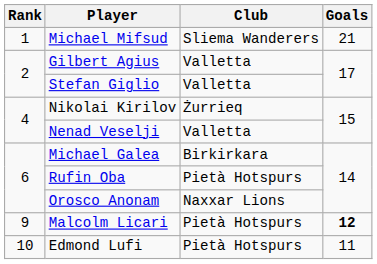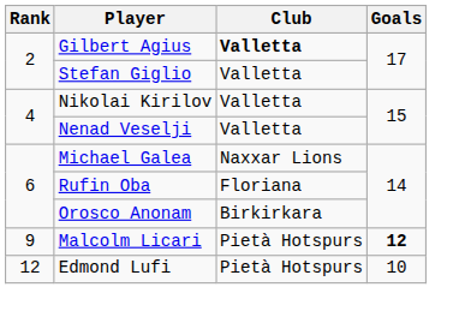- row: 1 | Michael Mifsud | Sliema Wanderers | 21
Gilbert Agius | Club: normal -> bold
Nikolai Kirilov | Club: Żurrieq -> Valletta
Michael Galea | Club: Birkirkara -> Naxxar Lions
Rufin Oba | Club: Pietà Hotspurs -> Floriana
Orosco Anonam | Club: Naxxar Lions -> Birkirkara
Edmond Lufi | Rank: 10 -> 12
Edmond Lufi | Goals: 11 -> 10
